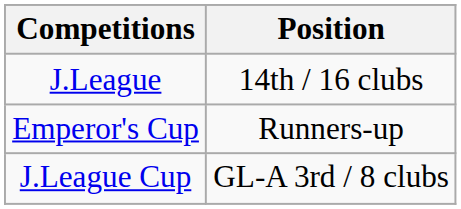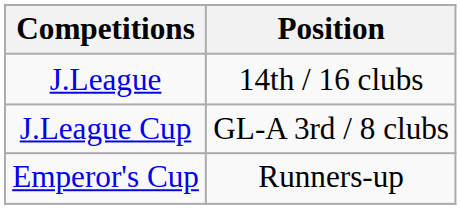rows swapped: Emperor's Cup <-> J.League Cup
